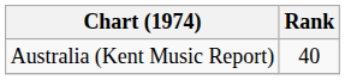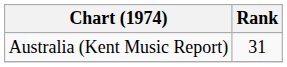Australia (Kent Music Report) | Rank: 40 -> 31
